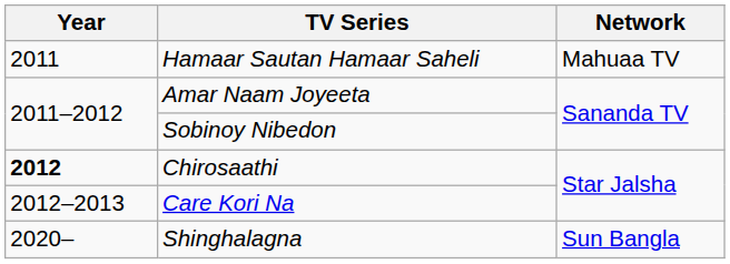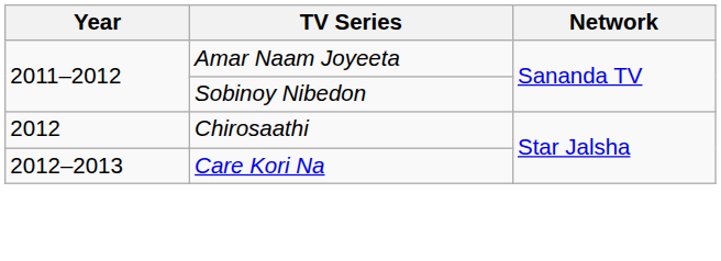- row: 2011 | Hamaar Sautan Hamaar Saheli | Mahuaa TV
Chirosaathi | Year: bold -> normal
- row: 2020– | Shinghalagna | Sun Bangla
